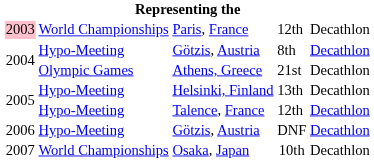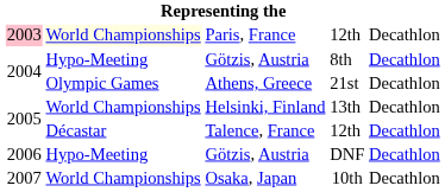Paris, France | column 2: no background -> lightyellow background
Helsinki, Finland | column 2: Hypo-Meeting -> World Championships
Talence, France | column 2: Hypo-Meeting -> Décastar
